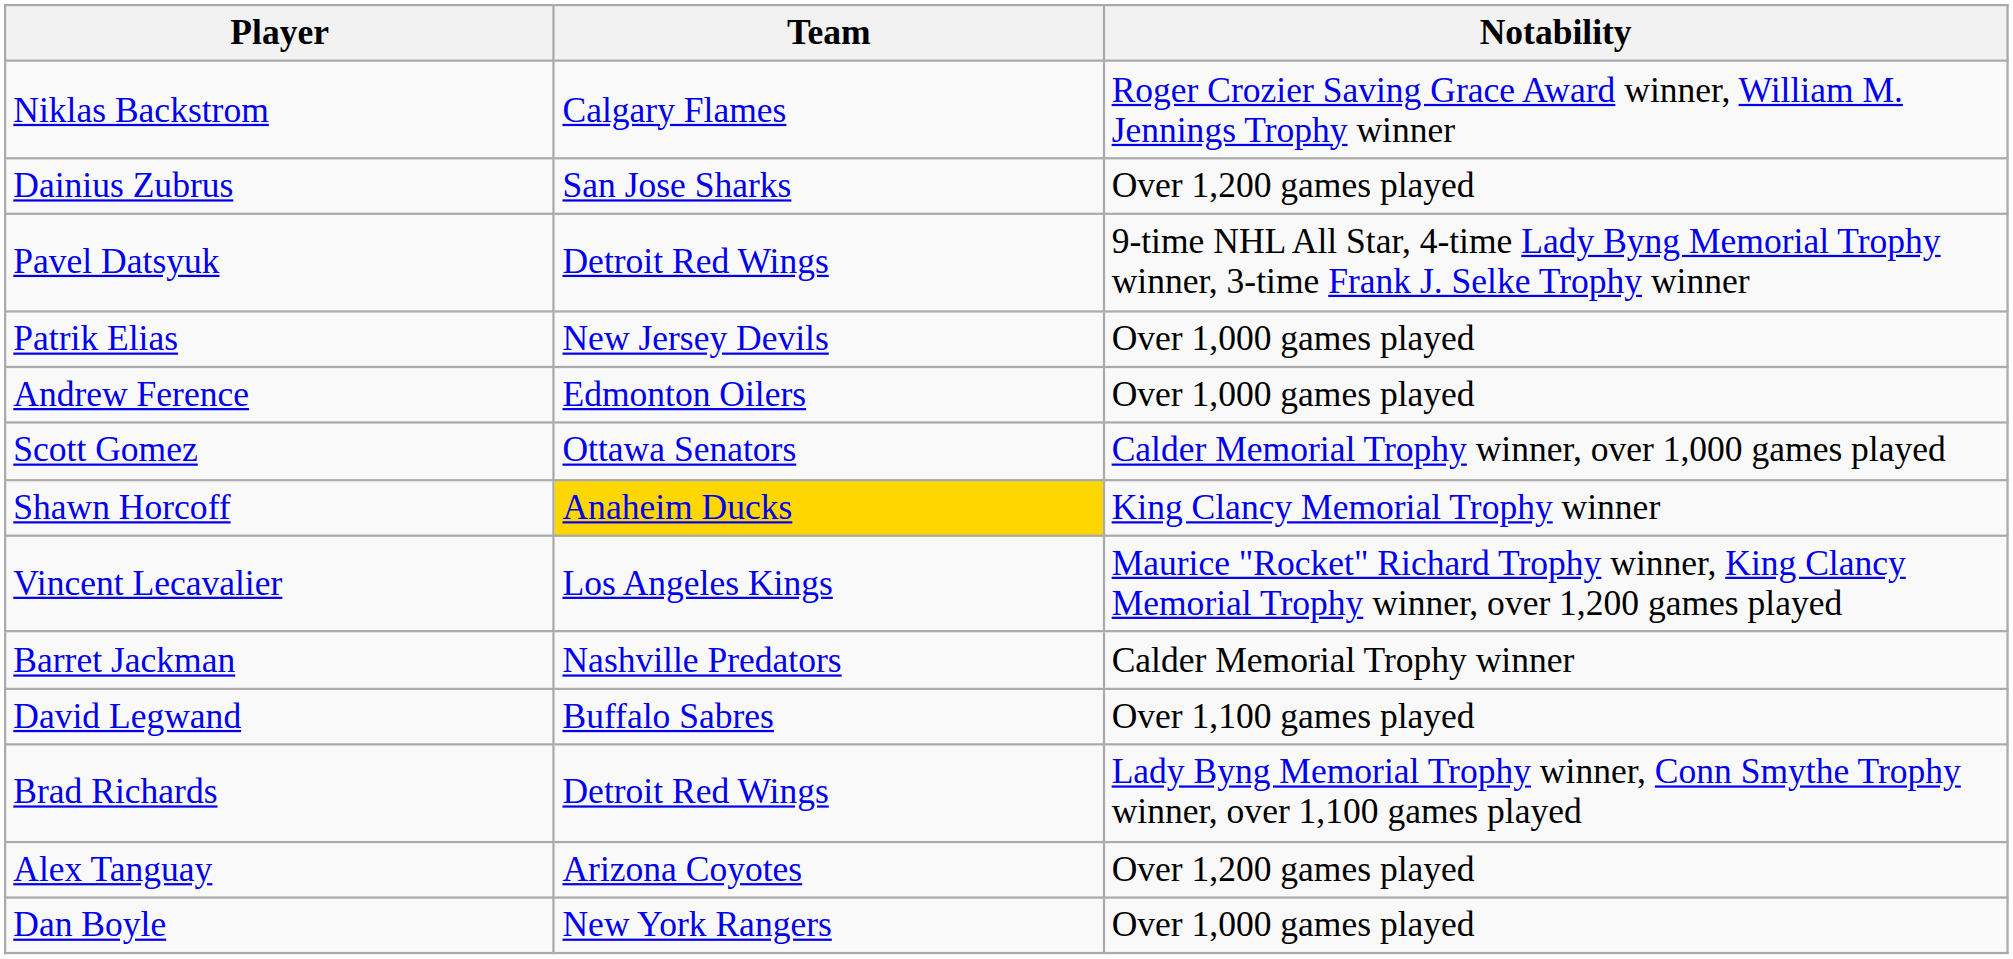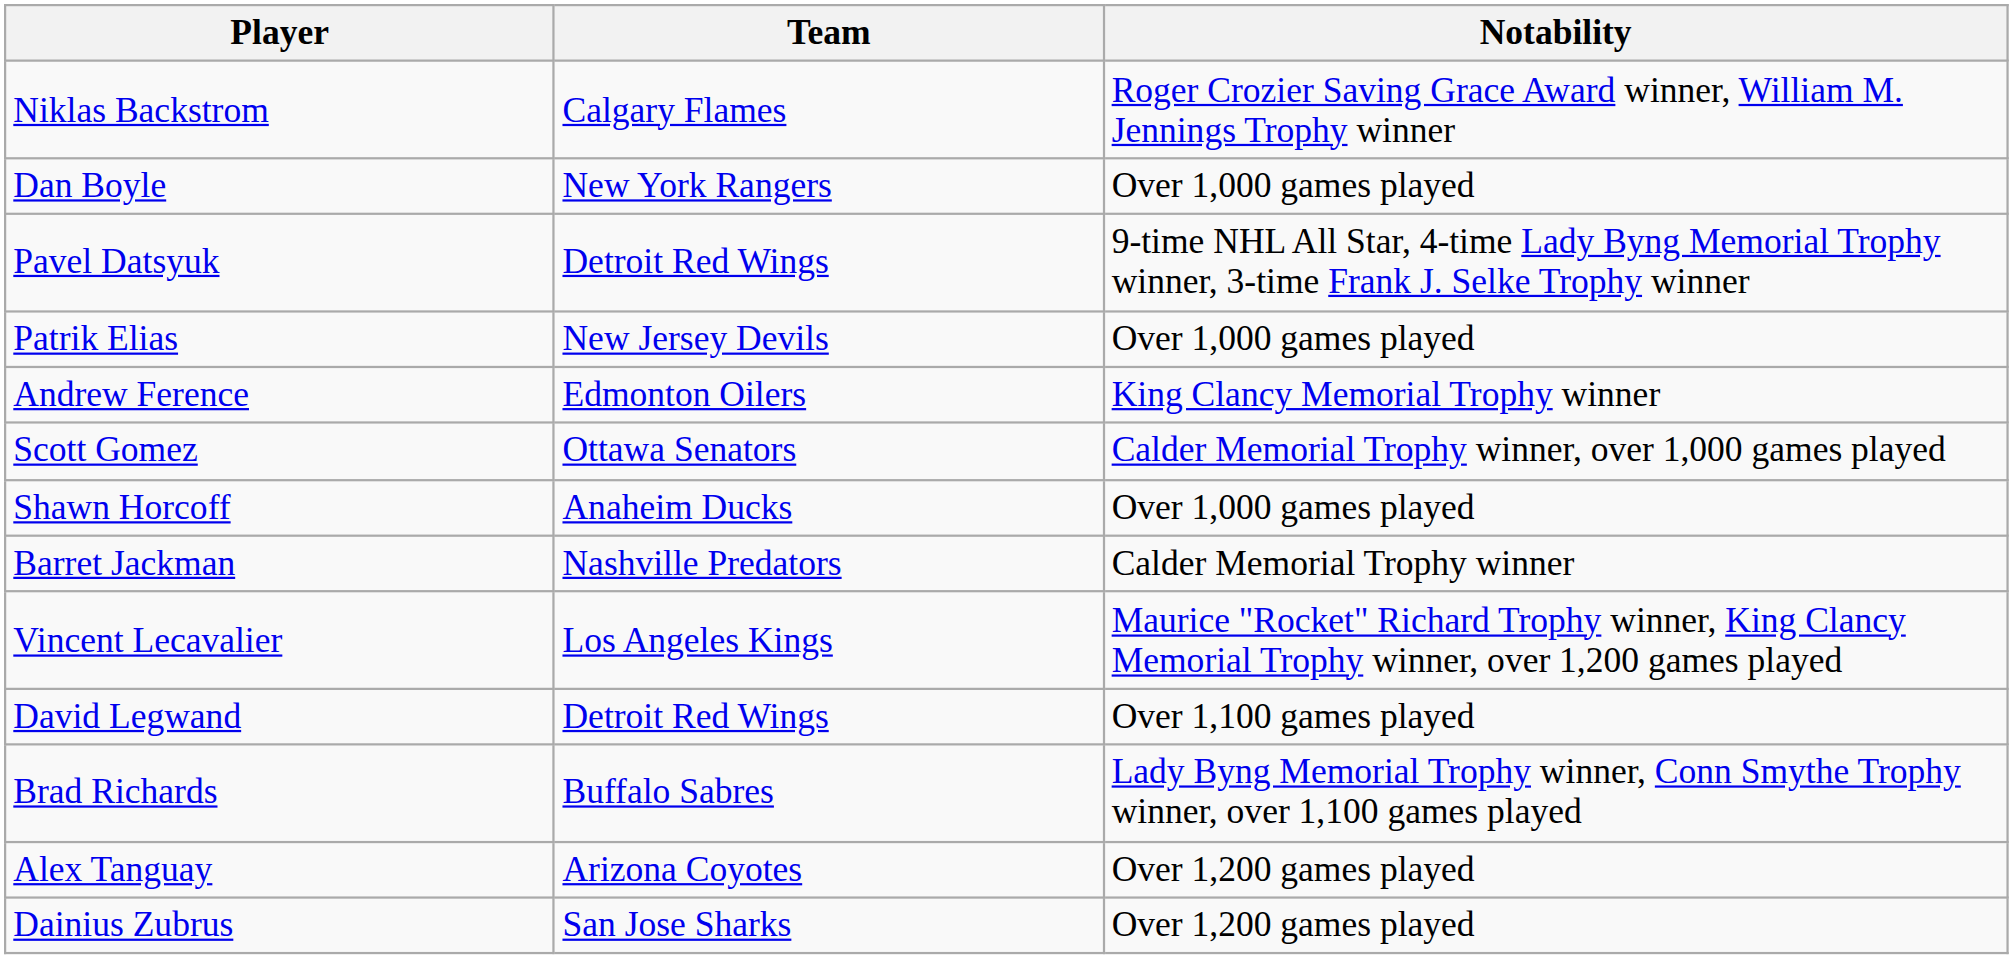rows swapped: Dan Boyle <-> Dainius Zubrus
Andrew Ference | Notability: Over 1,000 games played -> King Clancy Memorial Trophy winner
Shawn Horcoff | Team: gold background -> no background
Shawn Horcoff | Notability: King Clancy Memorial Trophy winner -> Over 1,000 games played
rows swapped: Barret Jackman <-> Vincent Lecavalier
David Legwand | Team: Buffalo Sabres -> Detroit Red Wings
Brad Richards | Team: Detroit Red Wings -> Buffalo Sabres
